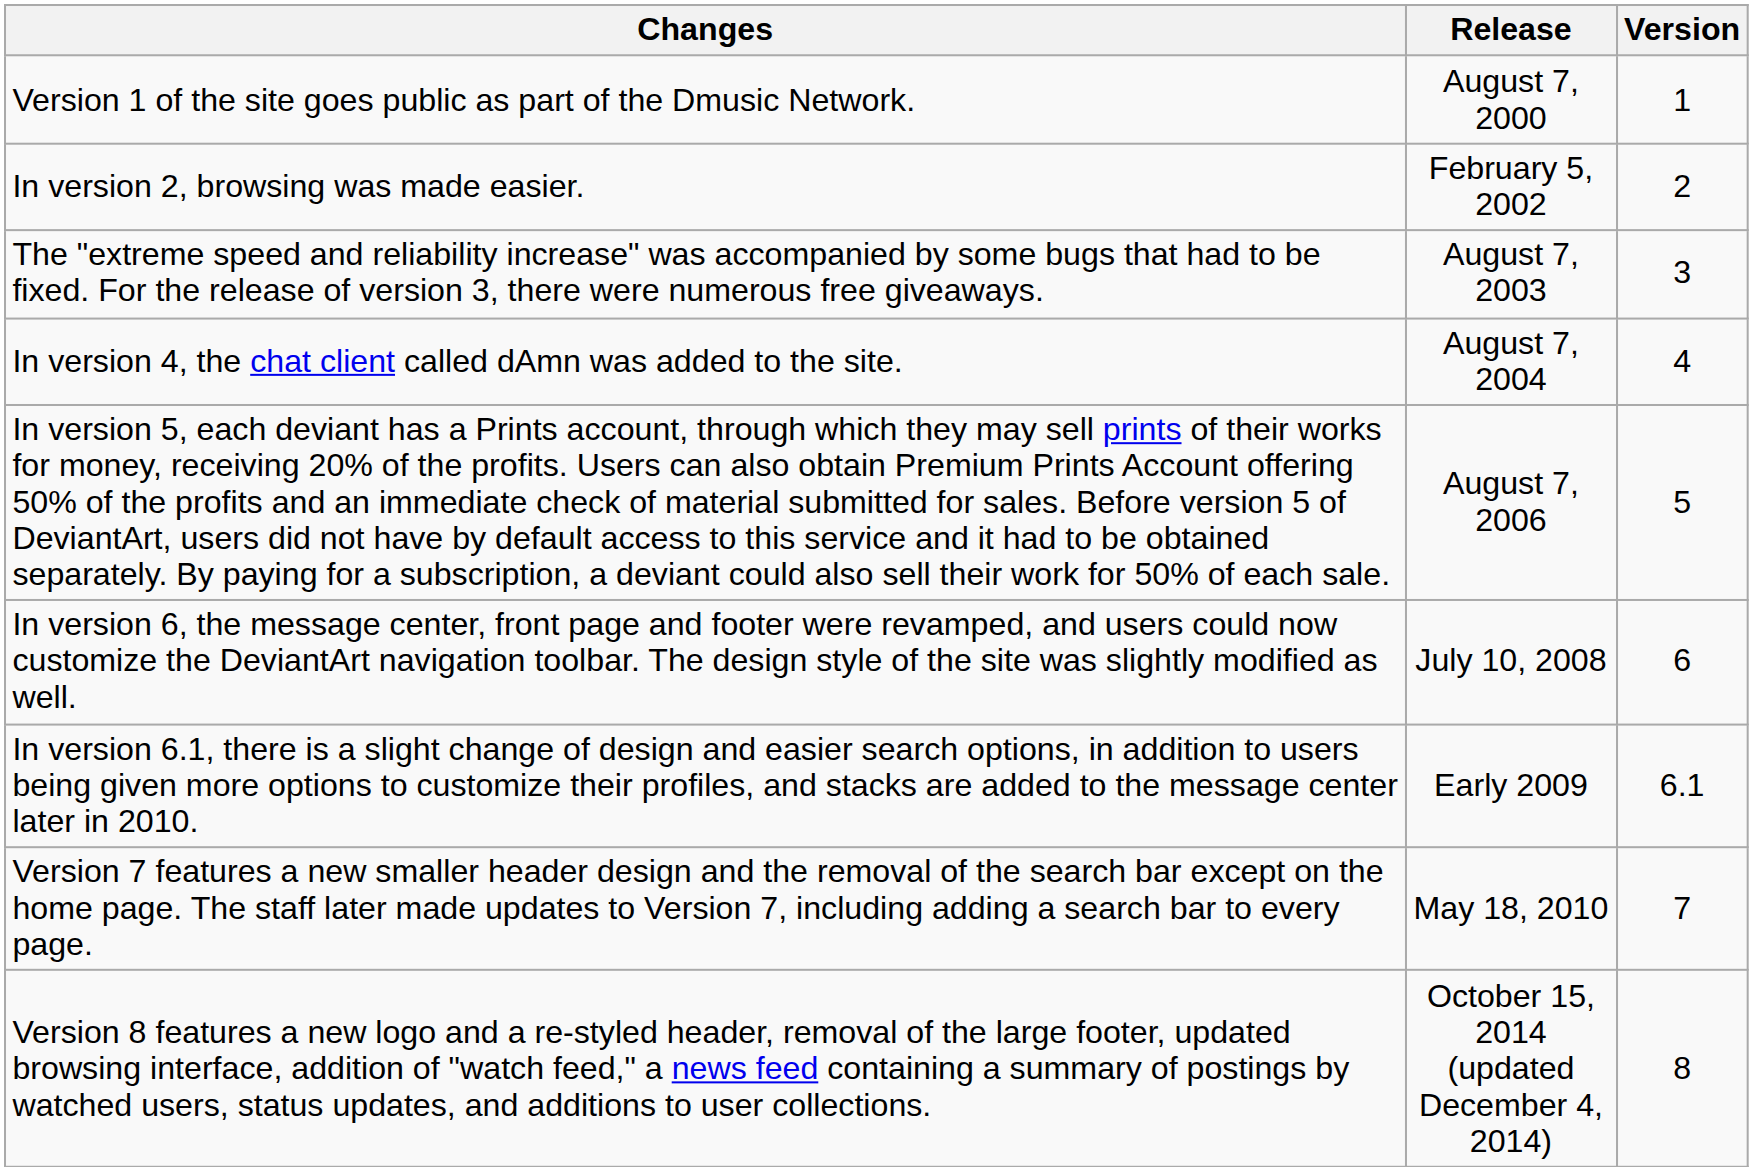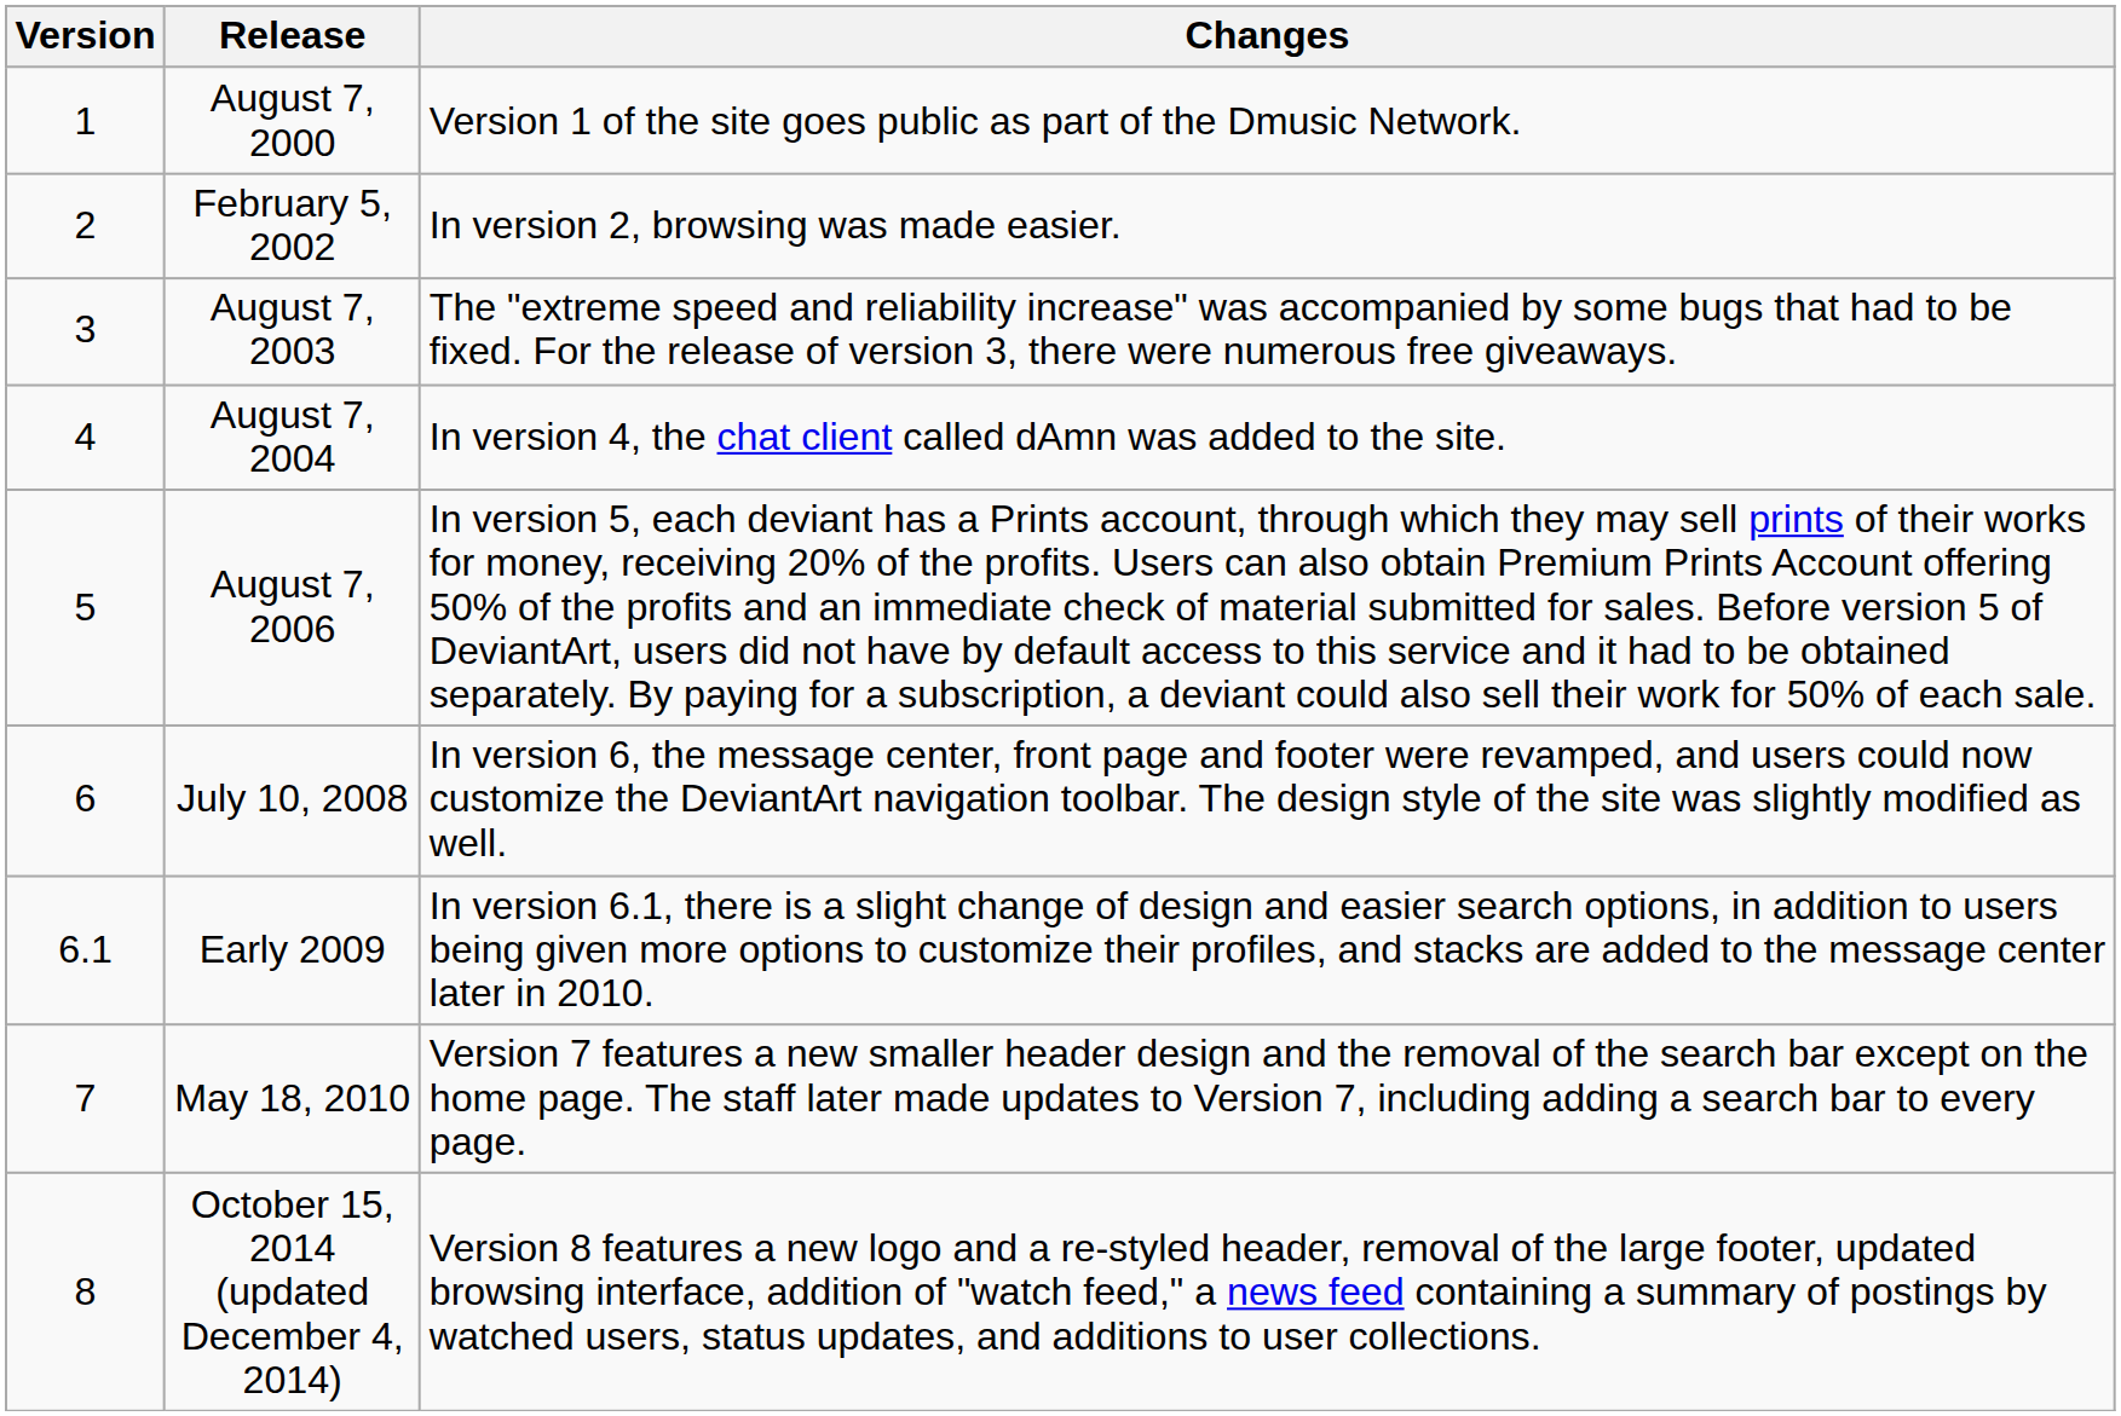columns swapped: Version <-> Changes
